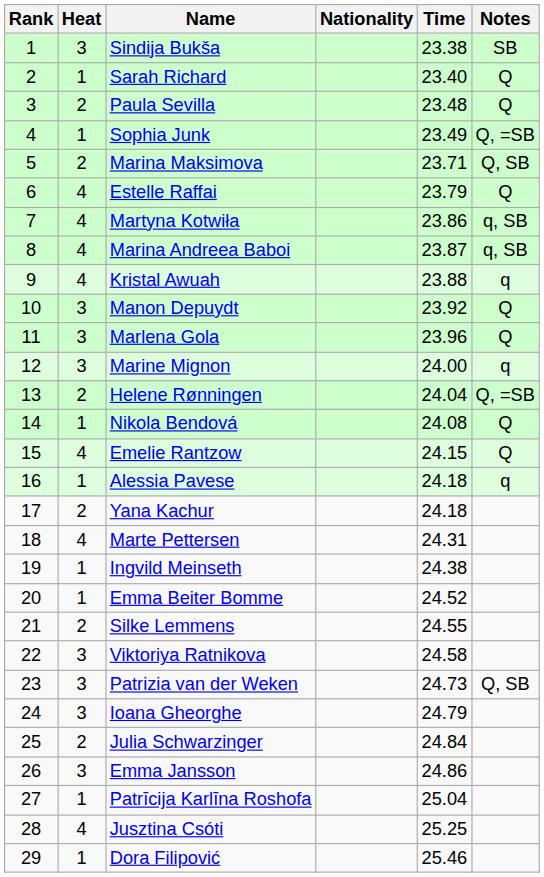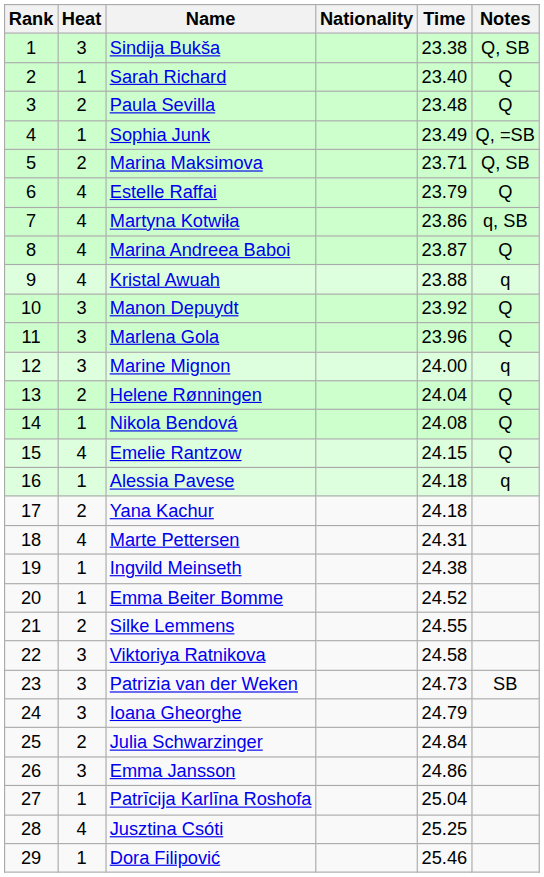Sindija Bukša | Notes: SB -> Q, SB
Marina Andreea Baboi | Notes: q, SB -> Q
Helene Rønningen | Notes: Q, =SB -> Q
Patrizia van der Weken | Notes: Q, SB -> SB
